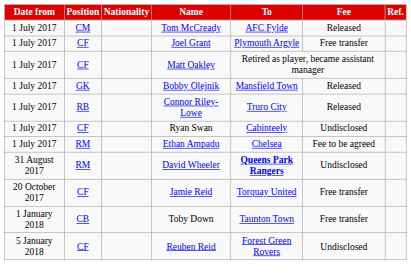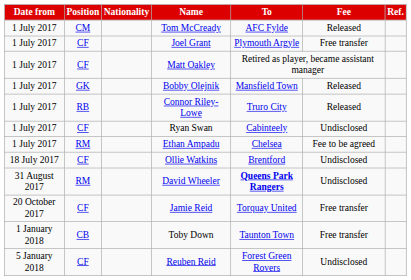+ row: 18 July 2017 | CF | Ollie Watkins | Brentford | Undisclosed
